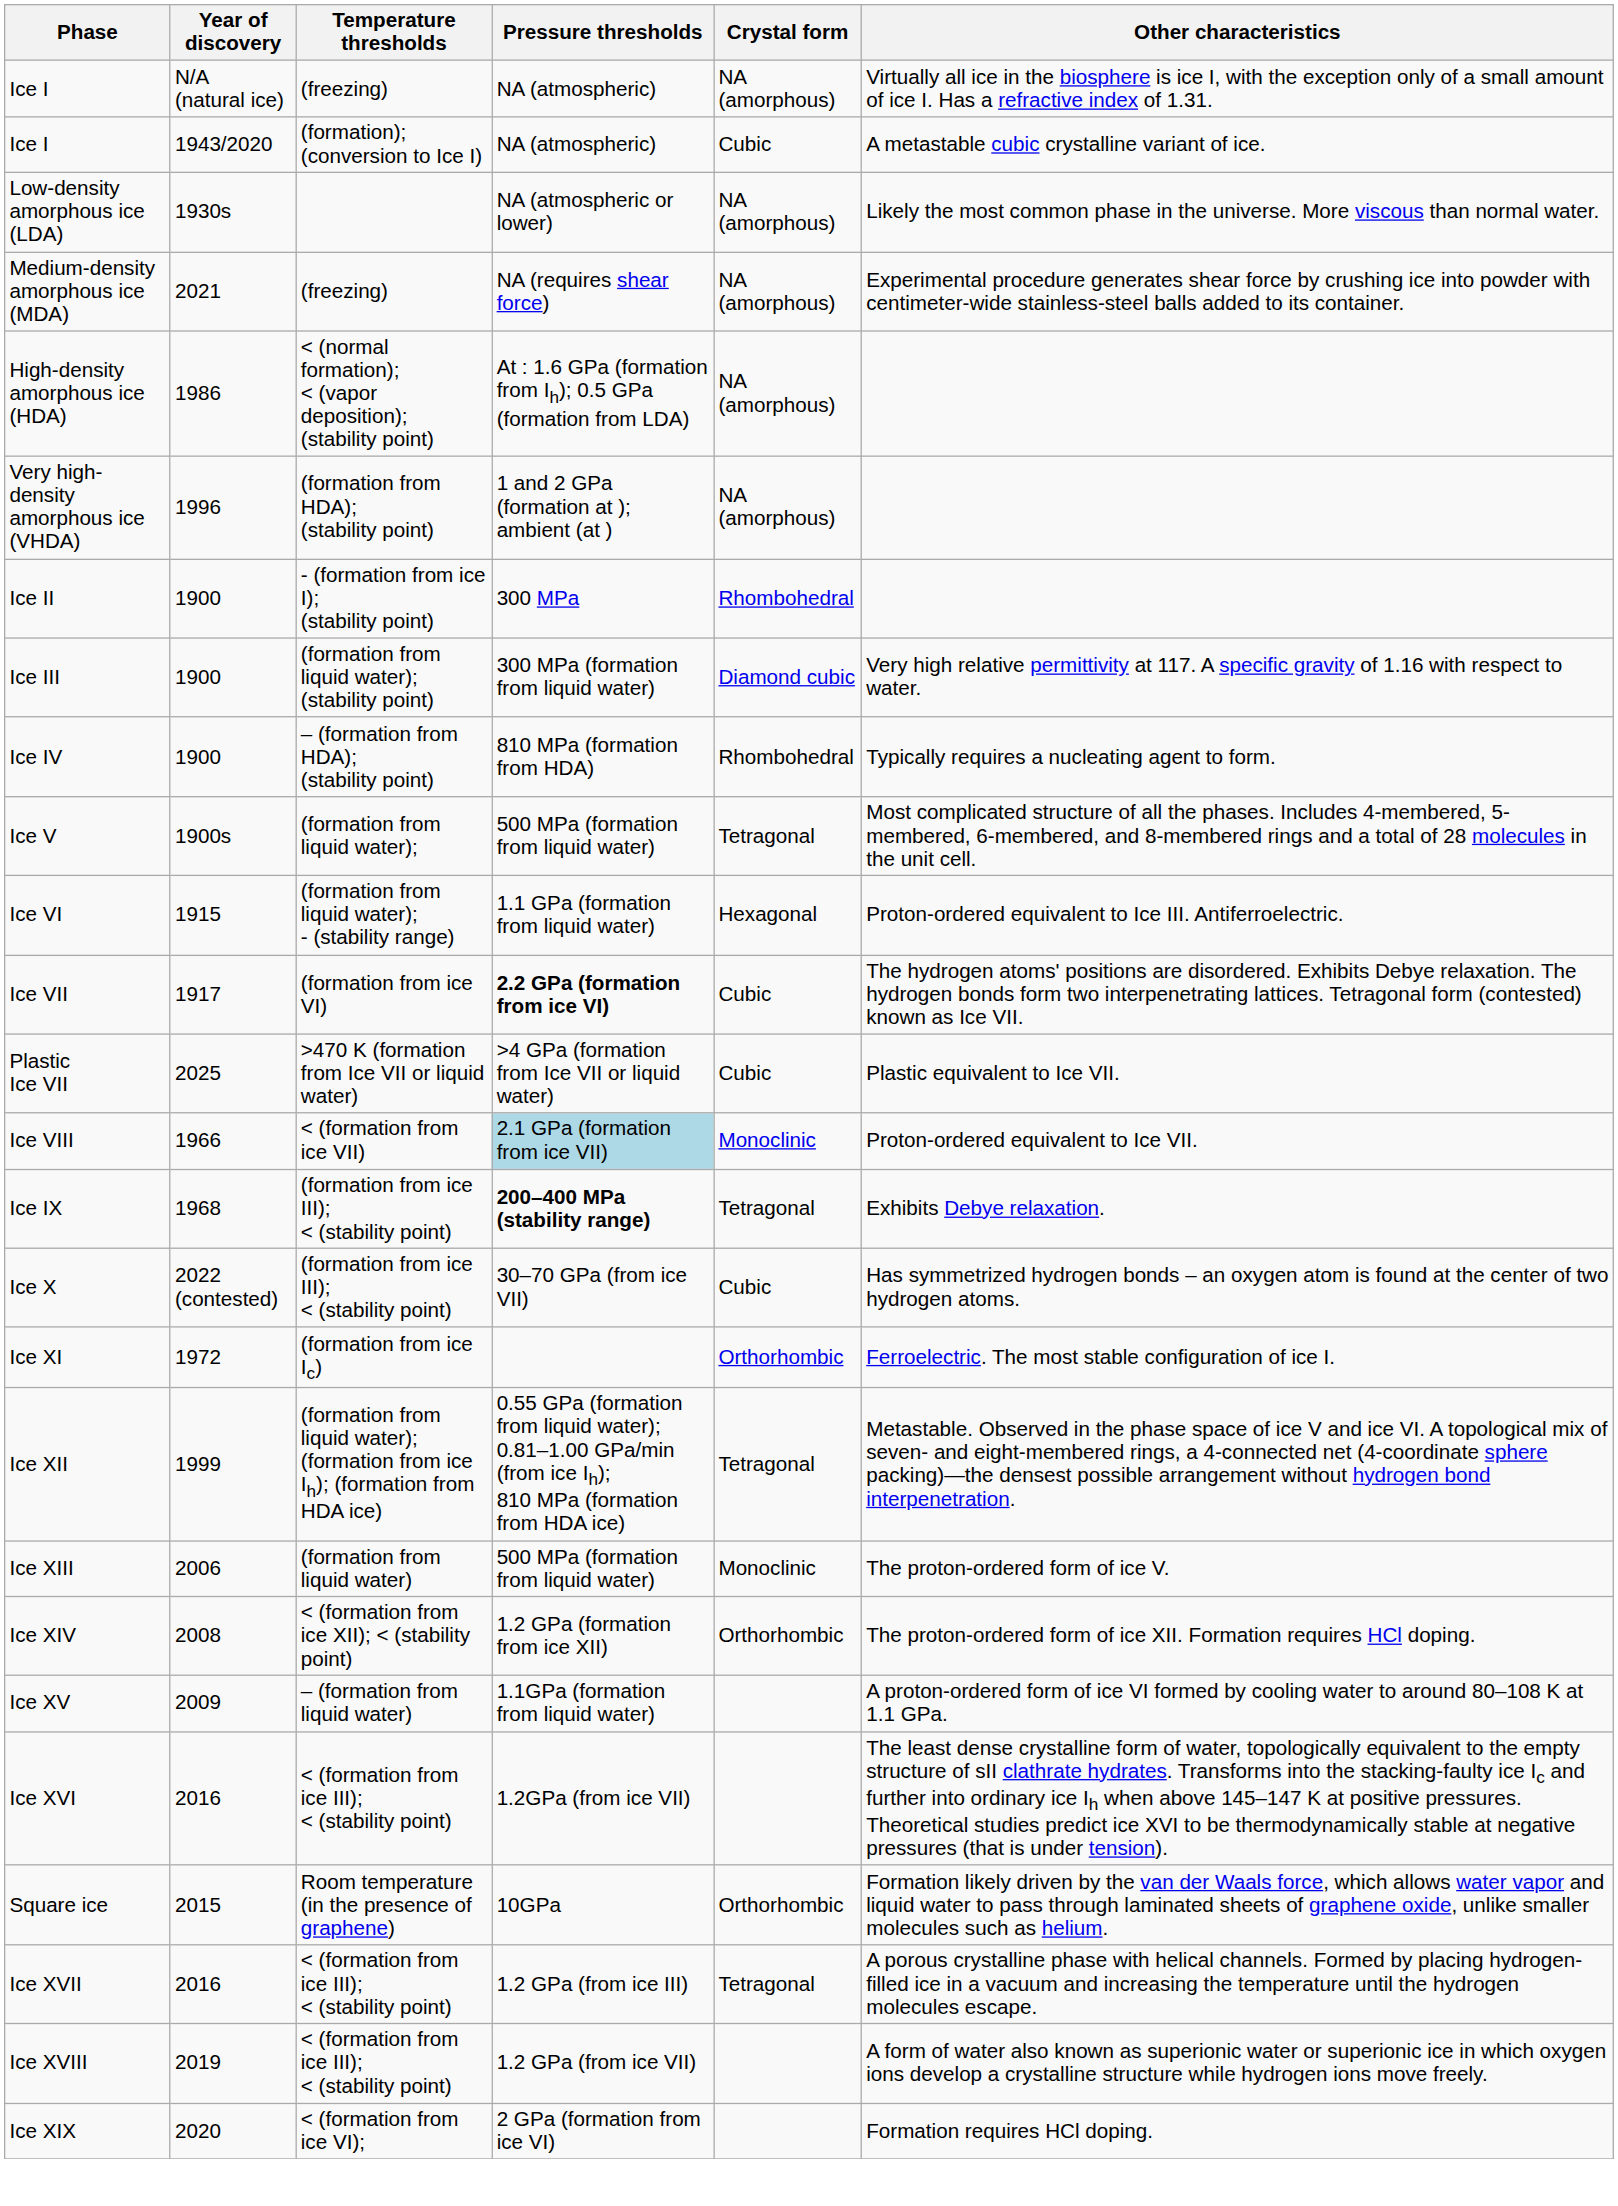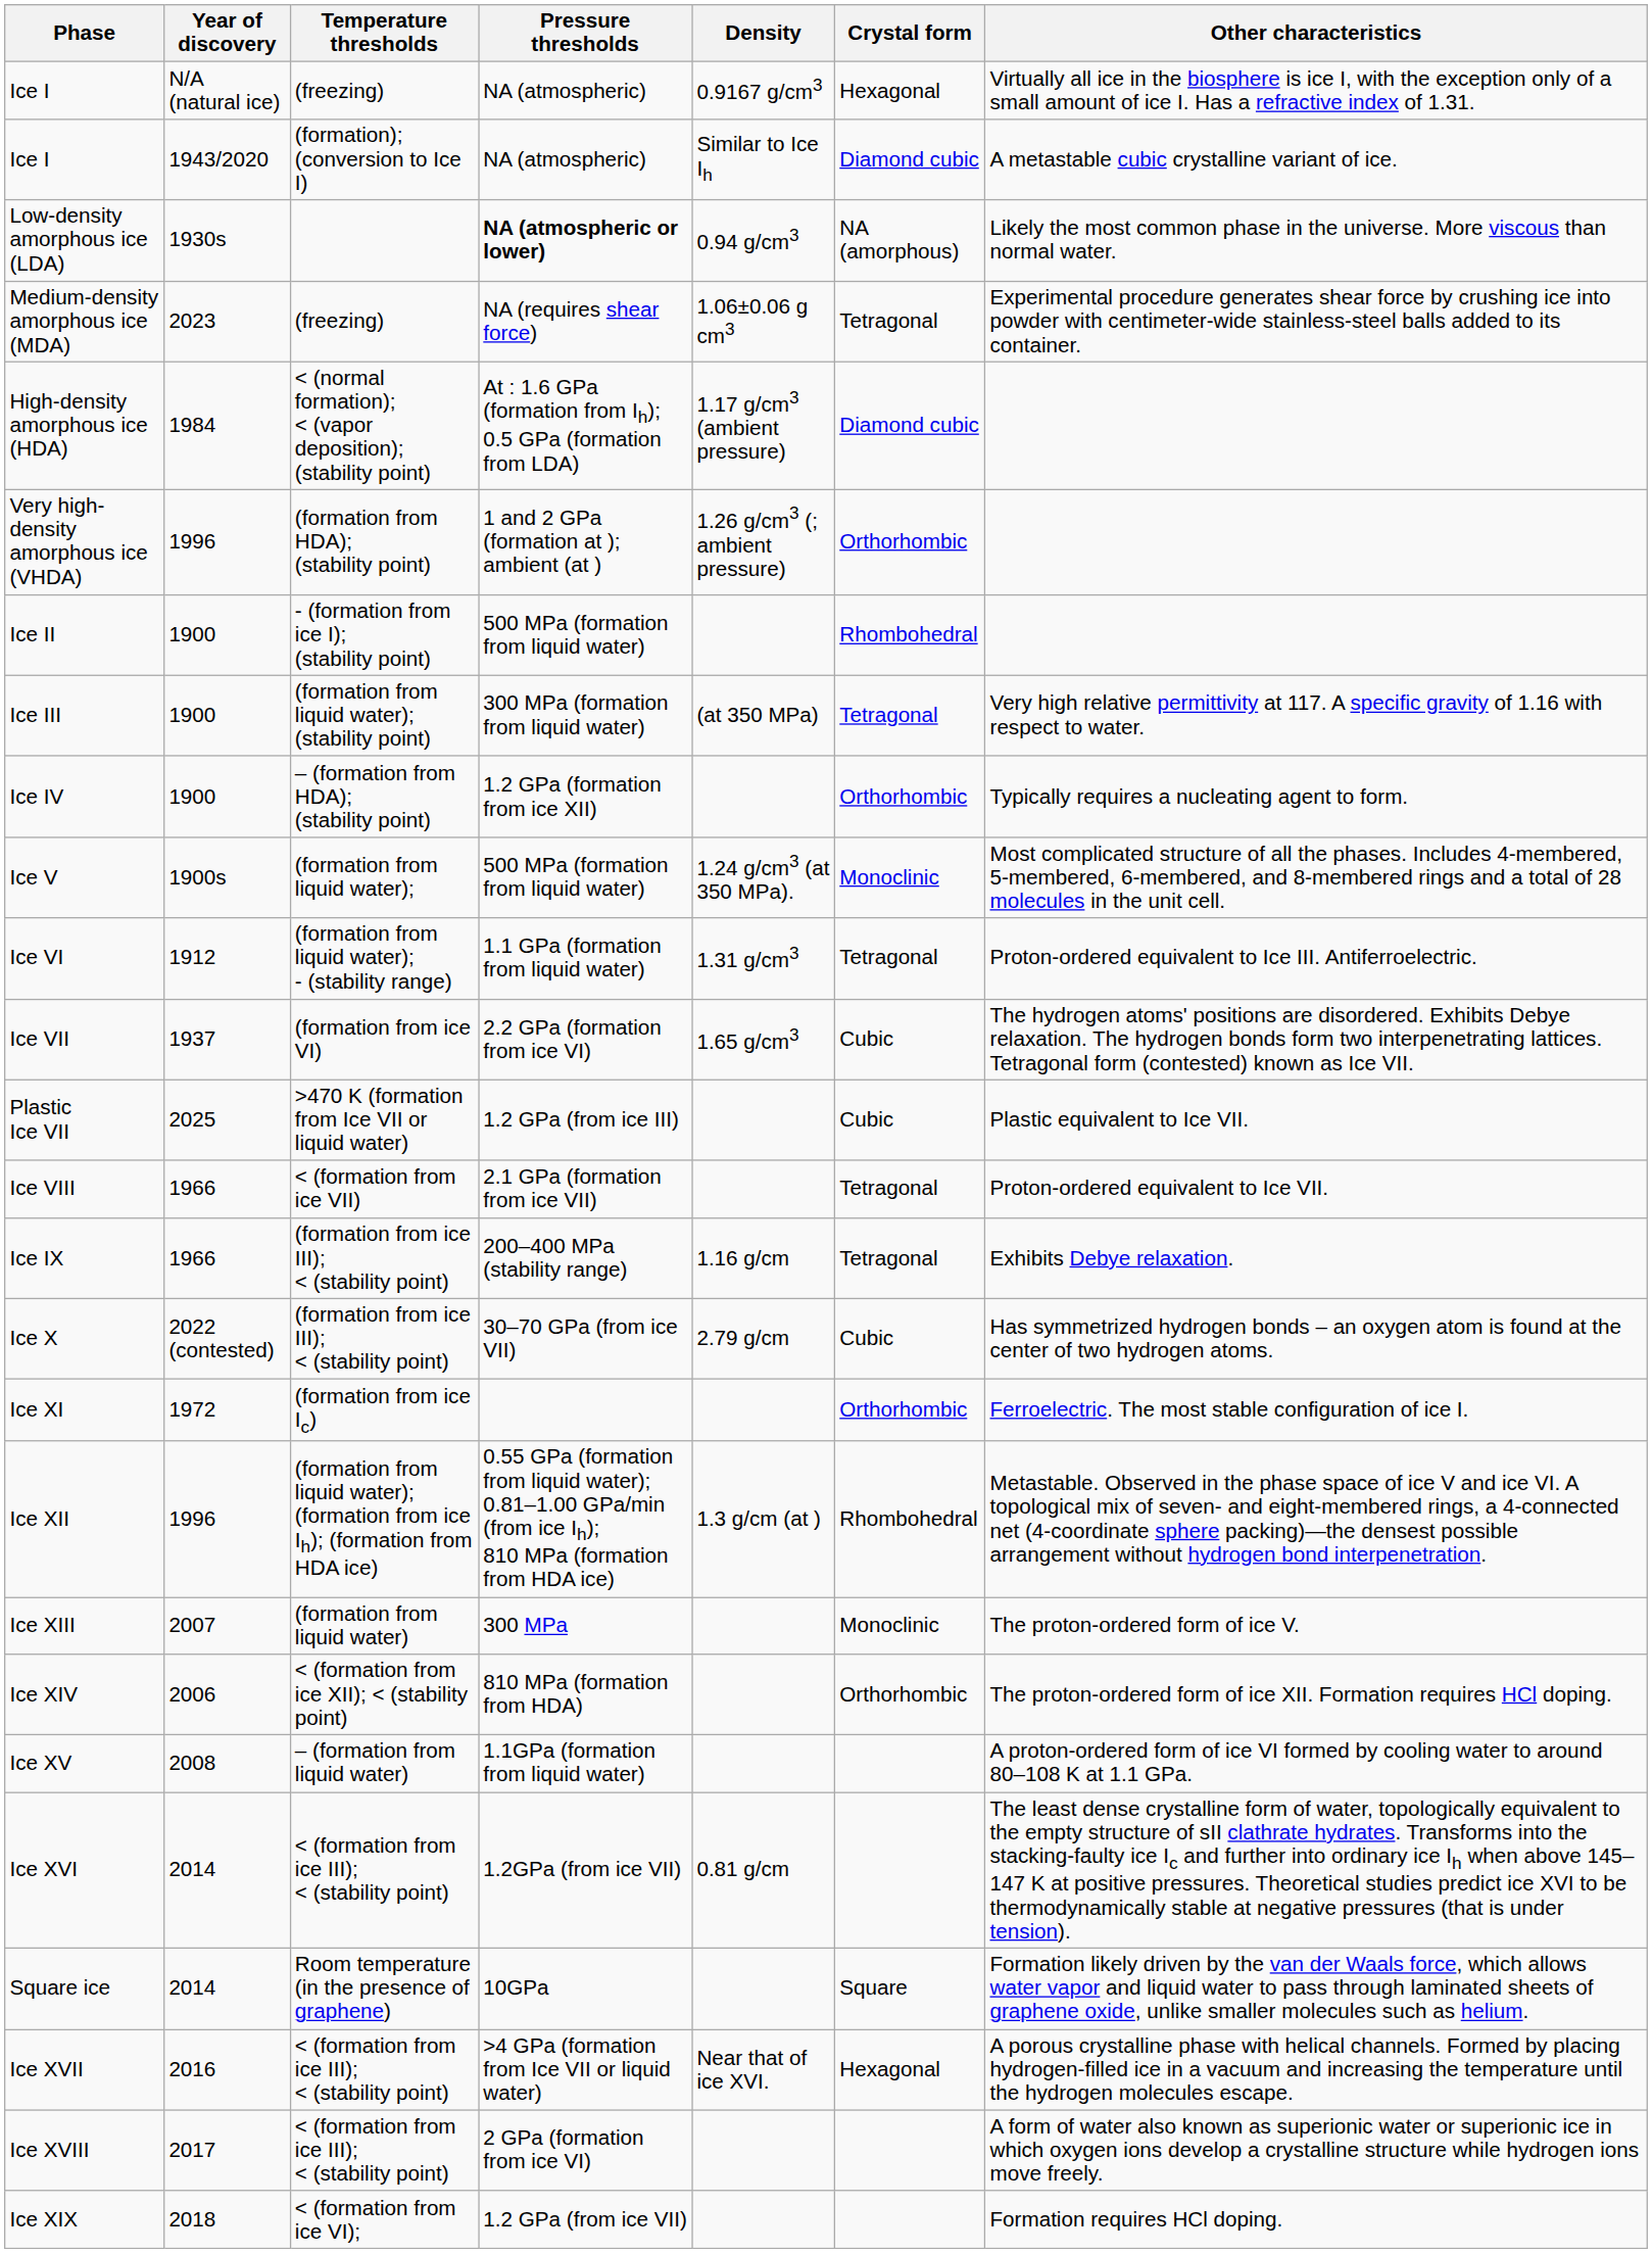+ column: Density | 0.9167 g/cm3 | Similar to Ice Ih | 0.94 g/cm3 | 1.06±0.06 g cm3 | 1.17 g/cm3 (ambient pressure) | 1.26 g/cm3 (; ambient pressure) | (at 350 MPa) | 1.24 g/cm3 (at 350 MPa). | 1.31 g/cm3 | 1.65 g/cm3 | 1.16 g/cm | 2.79 g/cm | 1.3 g/cm (at ) | 0.81 g/cm | Near that of ice XVI.
Ice I / (freezing) | Crystal form: NA (amorphous) -> Hexagonal
Ice I / (formation); (conversion to Ice I) | Crystal form: Cubic -> Diamond cubic
Low-density amorphous ice (LDA) | Pressure thresholds: normal -> bold
Medium-density amorphous ice (MDA) | Year of discovery: 2021 -> 2023
Medium-density amorphous ice (MDA) | Crystal form: NA (amorphous) -> Tetragonal
High-density amorphous ice (HDA) | Year of discovery: 1986 -> 1984
High-density amorphous ice (HDA) | Crystal form: NA (amorphous) -> Diamond cubic
Very high-density amorphous ice (VHDA) | Crystal form: NA (amorphous) -> Orthorhombic
Ice II | Pressure thresholds: 300 MPa -> 500 MPa (formation from liquid water)
Ice III | Crystal form: Diamond cubic -> Tetragonal
Ice IV | Pressure thresholds: 810 MPa (formation from HDA) -> 1.2 GPa (formation from ice XII)
Ice IV | Crystal form: Rhombohedral -> Orthorhombic
Ice V | Crystal form: Tetragonal -> Monoclinic
Ice VI | Year of discovery: 1915 -> 1912
Ice VI | Crystal form: Hexagonal -> Tetragonal
Ice VII | Year of discovery: 1917 -> 1937
Ice VII | Pressure thresholds: bold -> normal
Plastic Ice VII | Pressure thresholds: >4 GPa (formation from Ice VII or liquid water) -> 1.2 GPa (from ice III)
Ice VIII | Pressure thresholds: lightblue background -> no background
Ice VIII | Crystal form: Monoclinic -> Tetragonal
Ice IX | Year of discovery: 1968 -> 1966
Ice IX | Pressure thresholds: bold -> normal
Ice XII | Year of discovery: 1999 -> 1996
Ice XII | Crystal form: Tetragonal -> Rhombohedral
Ice XIII | Year of discovery: 2006 -> 2007
Ice XIII | Pressure thresholds: 500 MPa (formation from liquid water) -> 300 MPa
Ice XIV | Year of discovery: 2008 -> 2006
Ice XIV | Pressure thresholds: 1.2 GPa (formation from ice XII) -> 810 MPa (formation from HDA)
Ice XV | Year of discovery: 2009 -> 2008
Ice XVI | Year of discovery: 2016 -> 2014
Square ice | Year of discovery: 2015 -> 2014
Square ice | Crystal form: Orthorhombic -> Square
Ice XVII | Pressure thresholds: 1.2 GPa (from ice III) -> >4 GPa (formation from Ice VII or liquid water)
Ice XVII | Crystal form: Tetragonal -> Hexagonal
Ice XVIII | Year of discovery: 2019 -> 2017
Ice XVIII | Pressure thresholds: 1.2 GPa (from ice VII) -> 2 GPa (formation from ice VI)
Ice XIX | Year of discovery: 2020 -> 2018
Ice XIX | Pressure thresholds: 2 GPa (formation from ice VI) -> 1.2 GPa (from ice VII)
